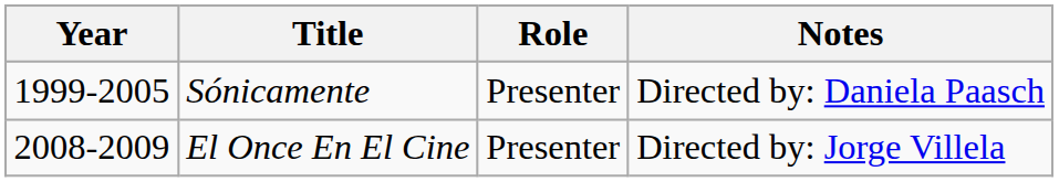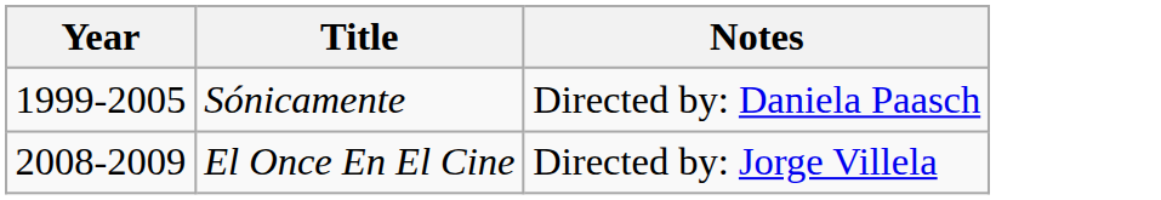- column: Role | Presenter | Presenter
